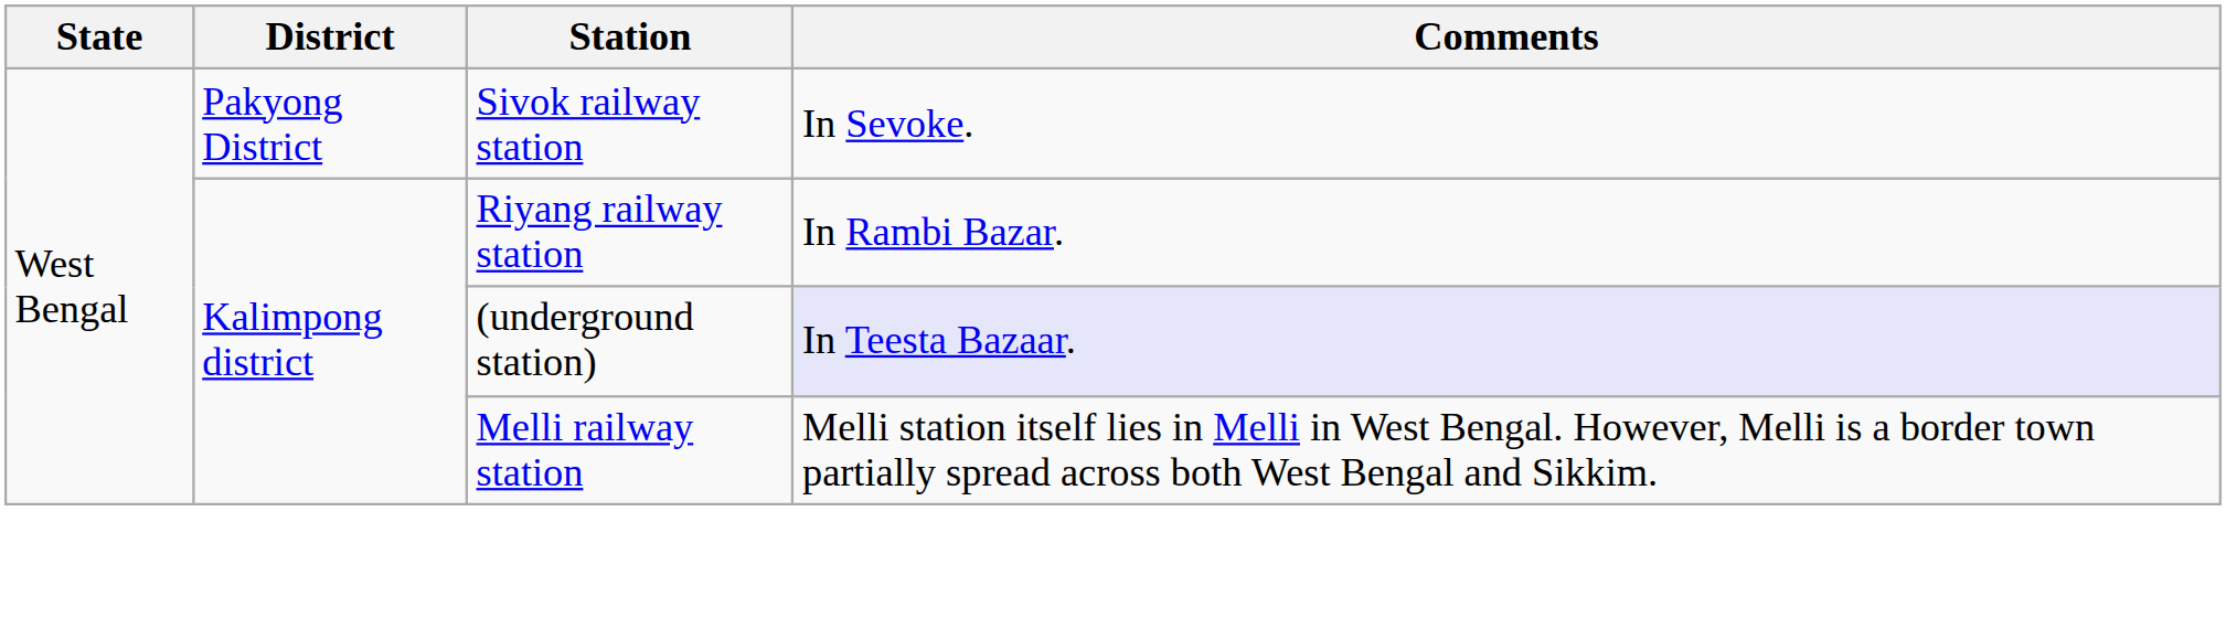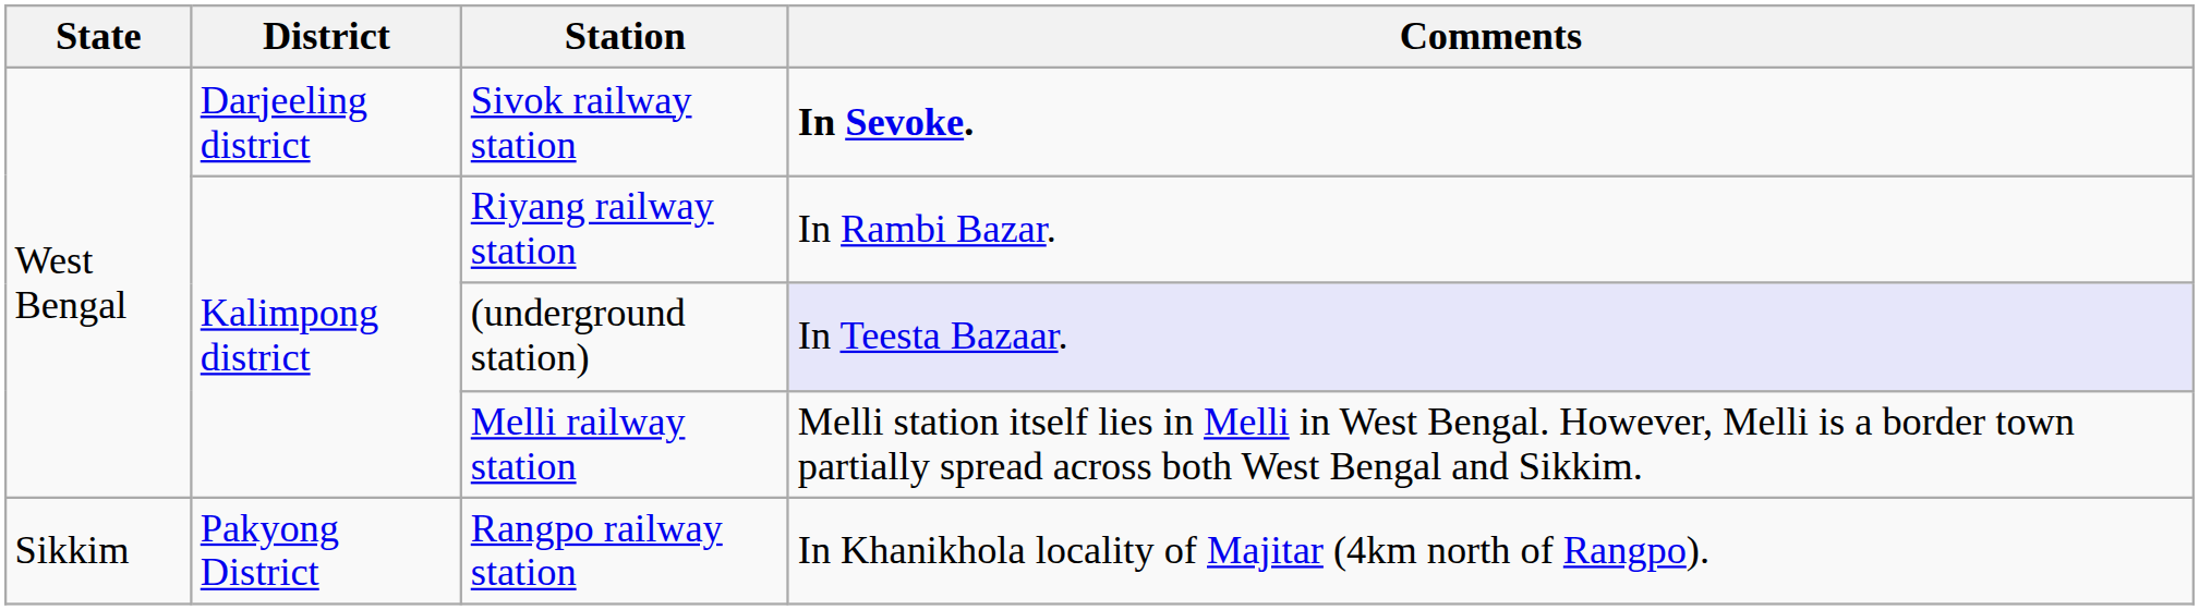Sivok railway station | District: Pakyong District -> Darjeeling district
Sivok railway station | Comments: normal -> bold
+ row: Sikkim | Pakyong District | Rangpo railway station | In Khanikhola locality of Majitar (4km north of Rangpo).
